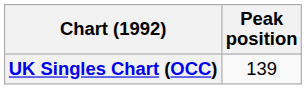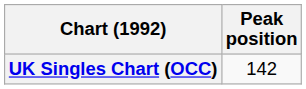UK Singles Chart (OCC) | Peak position: 139 -> 142
